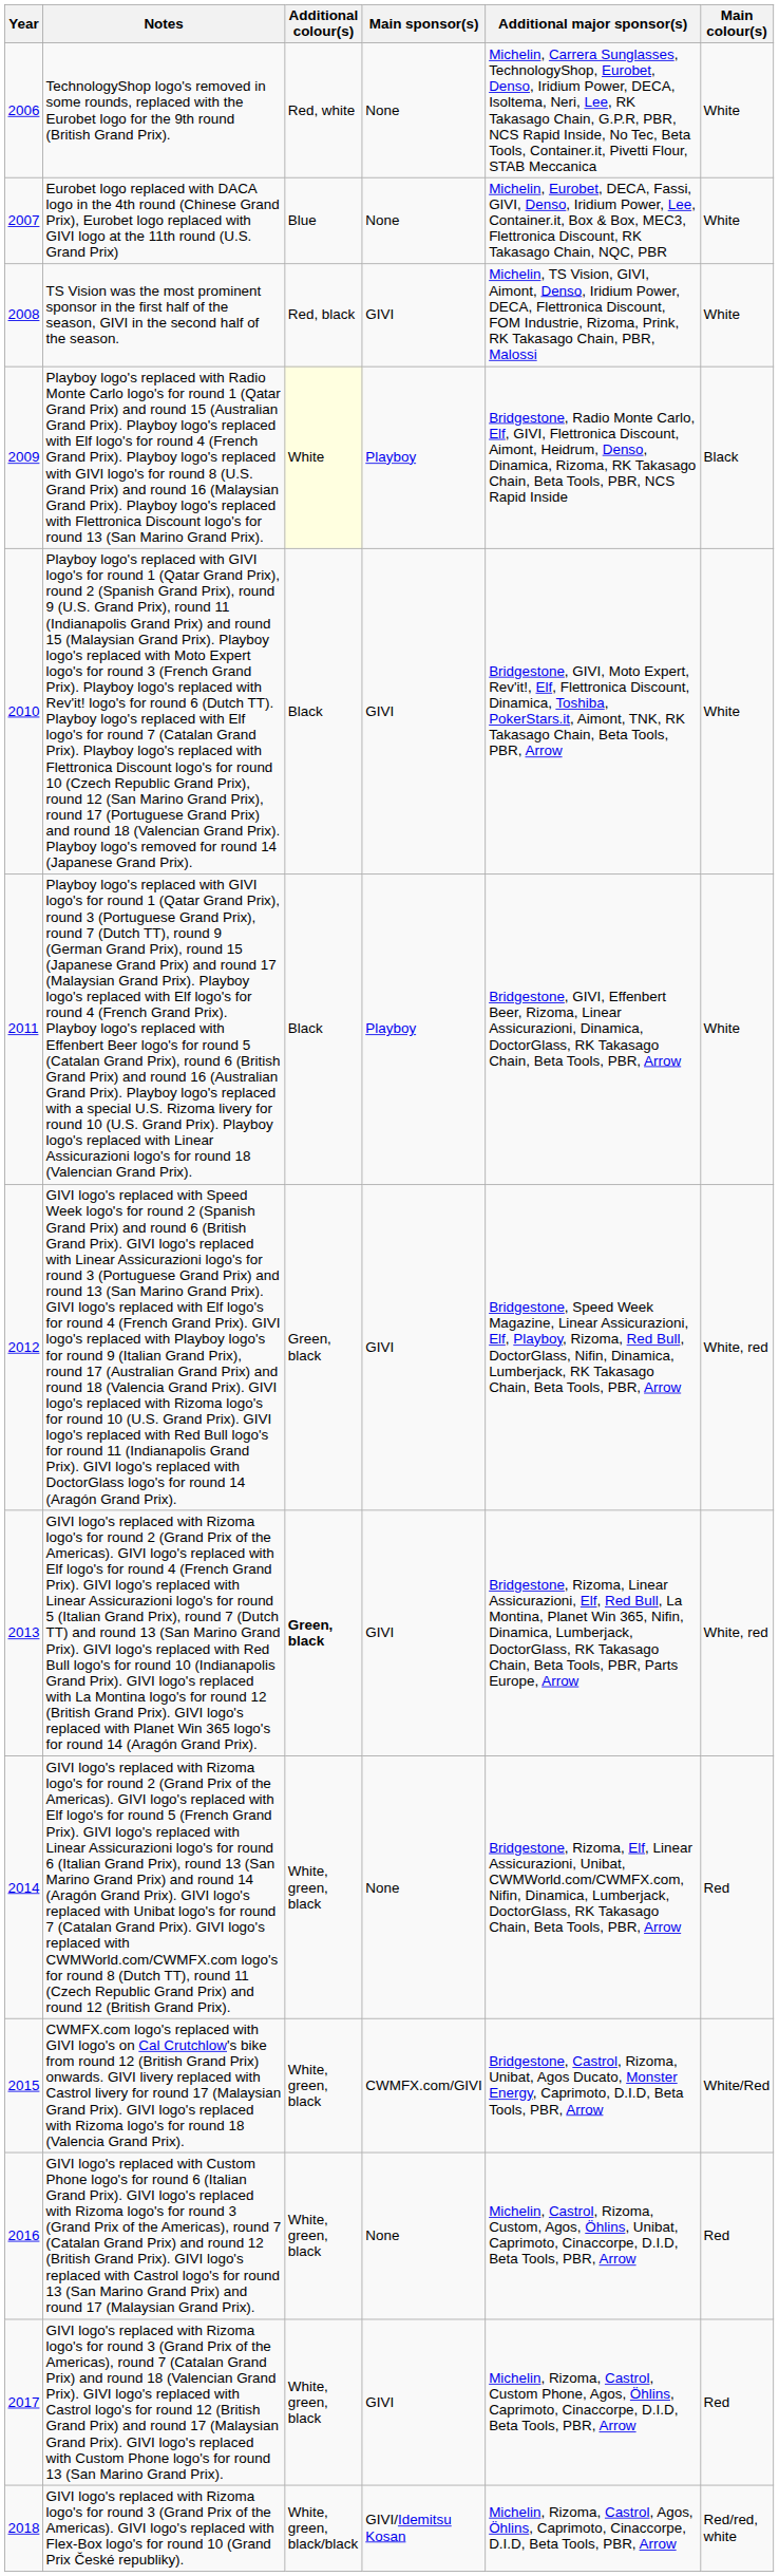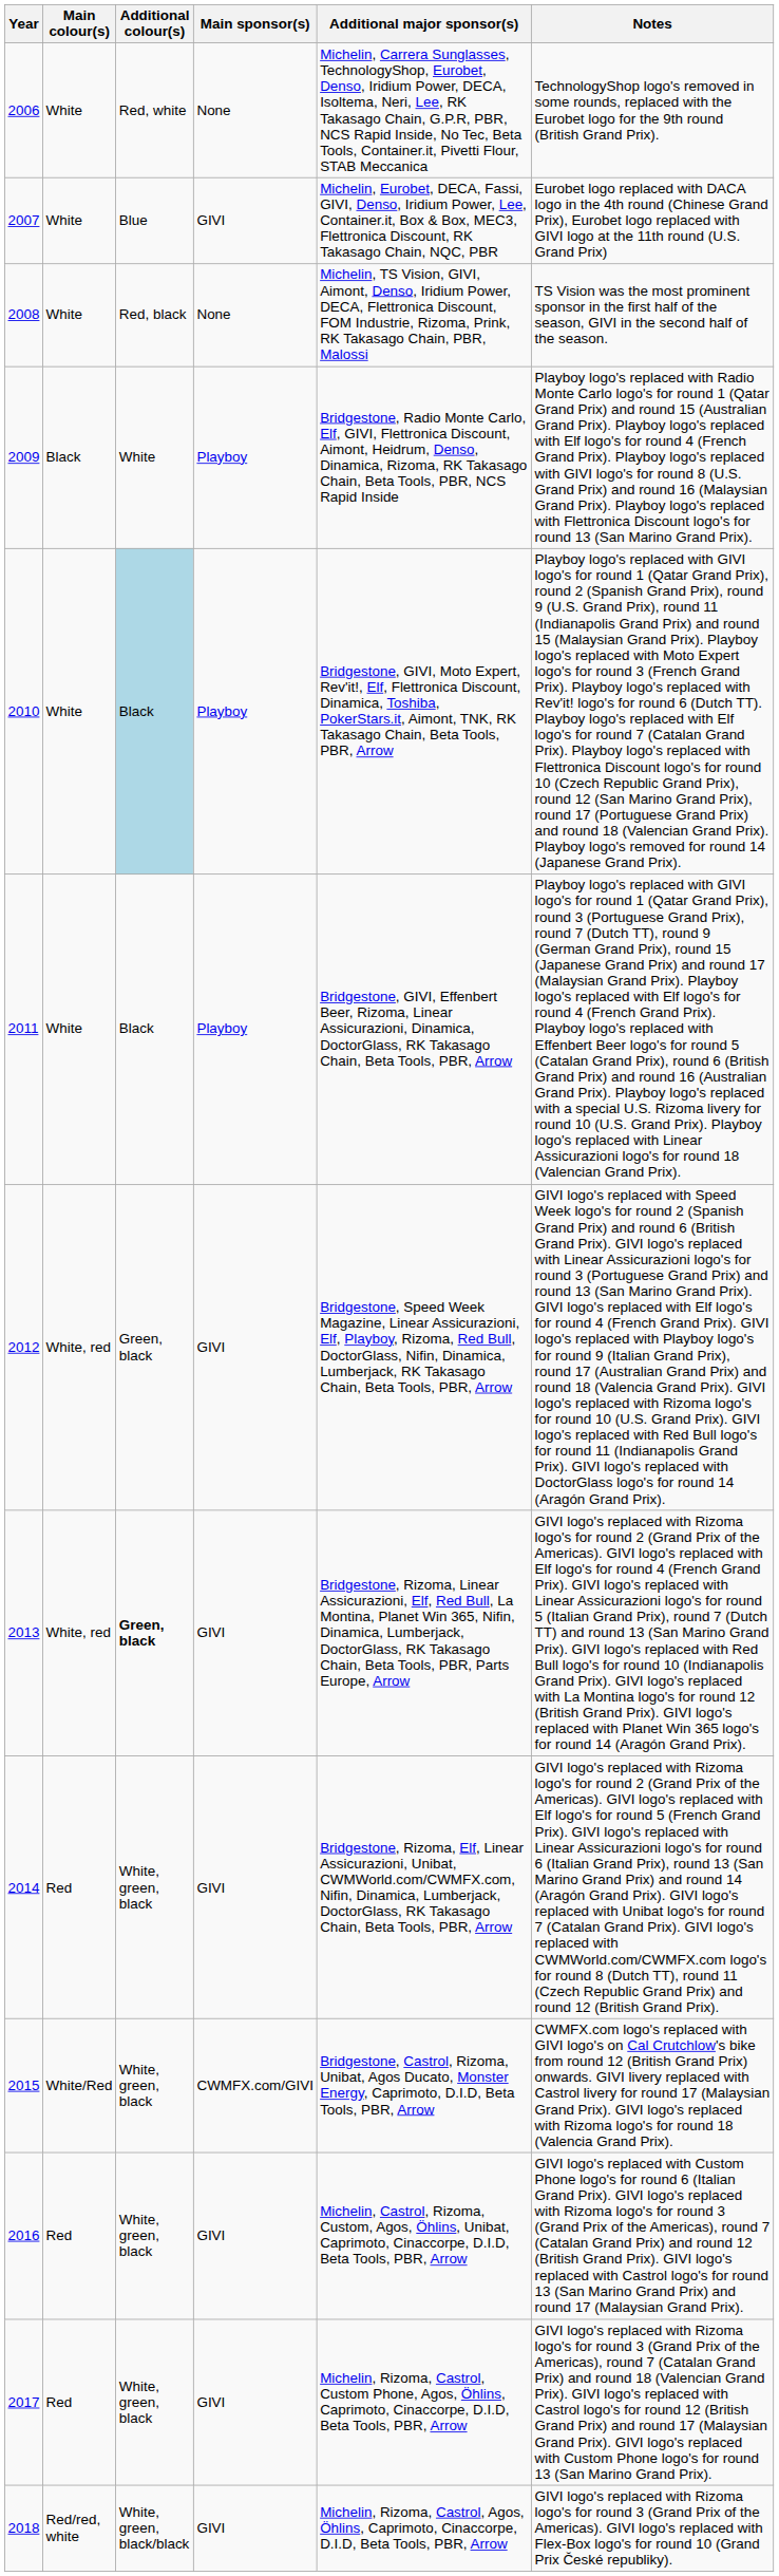columns swapped: Main colour(s) <-> Notes
2007 | Main sponsor(s): None -> GIVI
2008 | Main sponsor(s): GIVI -> None
2009 | Additional colour(s): lightyellow background -> no background
2010 | Additional colour(s): no background -> lightblue background
2010 | Main sponsor(s): GIVI -> Playboy
2014 | Main sponsor(s): None -> GIVI
2016 | Main sponsor(s): None -> GIVI
2018 | Main sponsor(s): GIVI/Idemitsu Kosan -> GIVI
